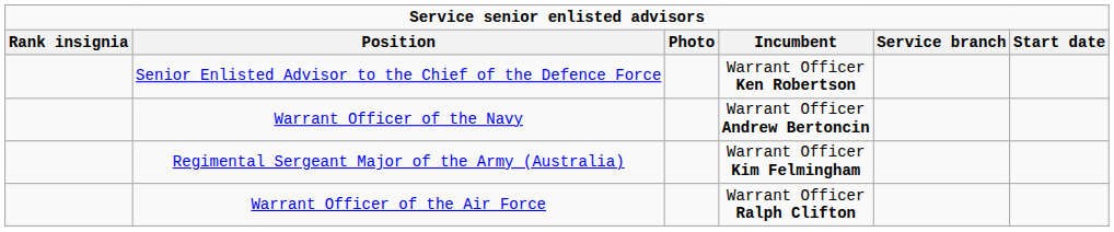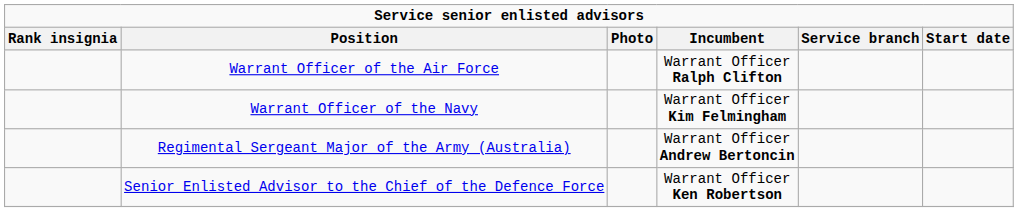rows swapped: Senior Enlisted Advisor to the Chief of the Defence Force <-> Warrant Officer of the Air Force
Warrant Officer of the Navy | Incumbent: Warrant Officer Andrew Bertoncin -> Warrant Officer Kim Felmingham
Regimental Sergeant Major of the Army (Australia) | Incumbent: Warrant Officer Kim Felmingham -> Warrant Officer Andrew Bertoncin
